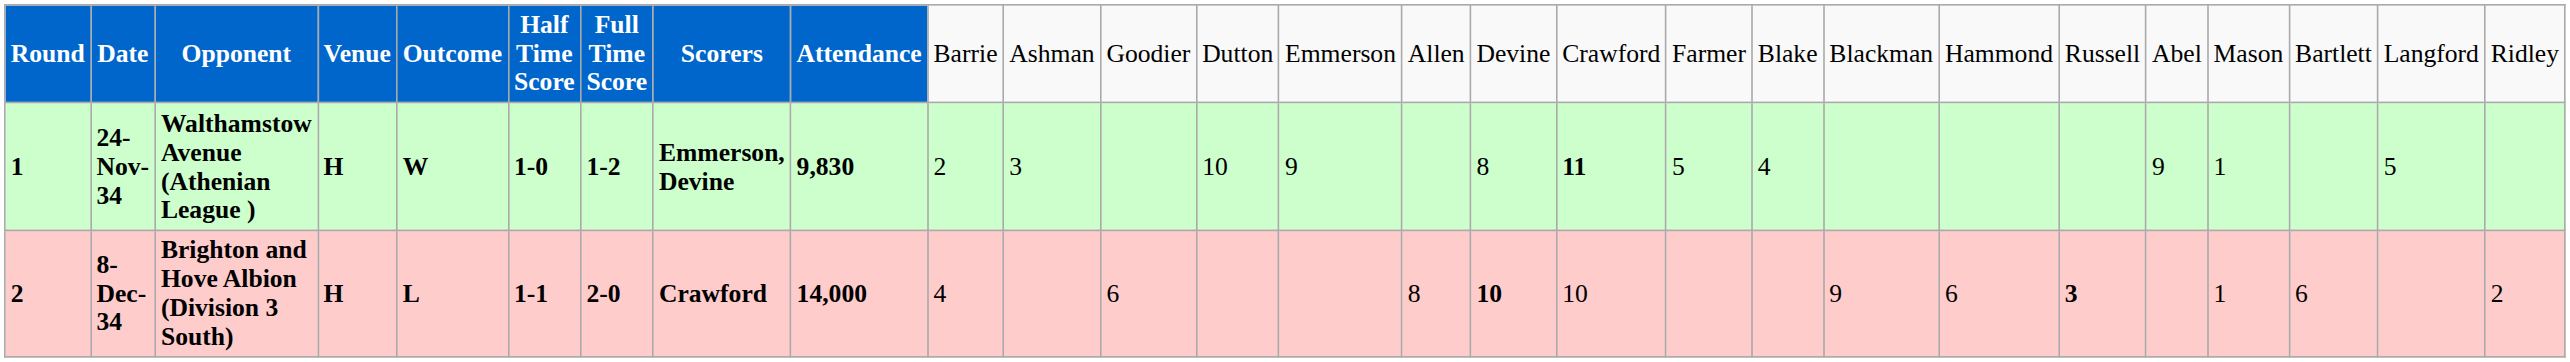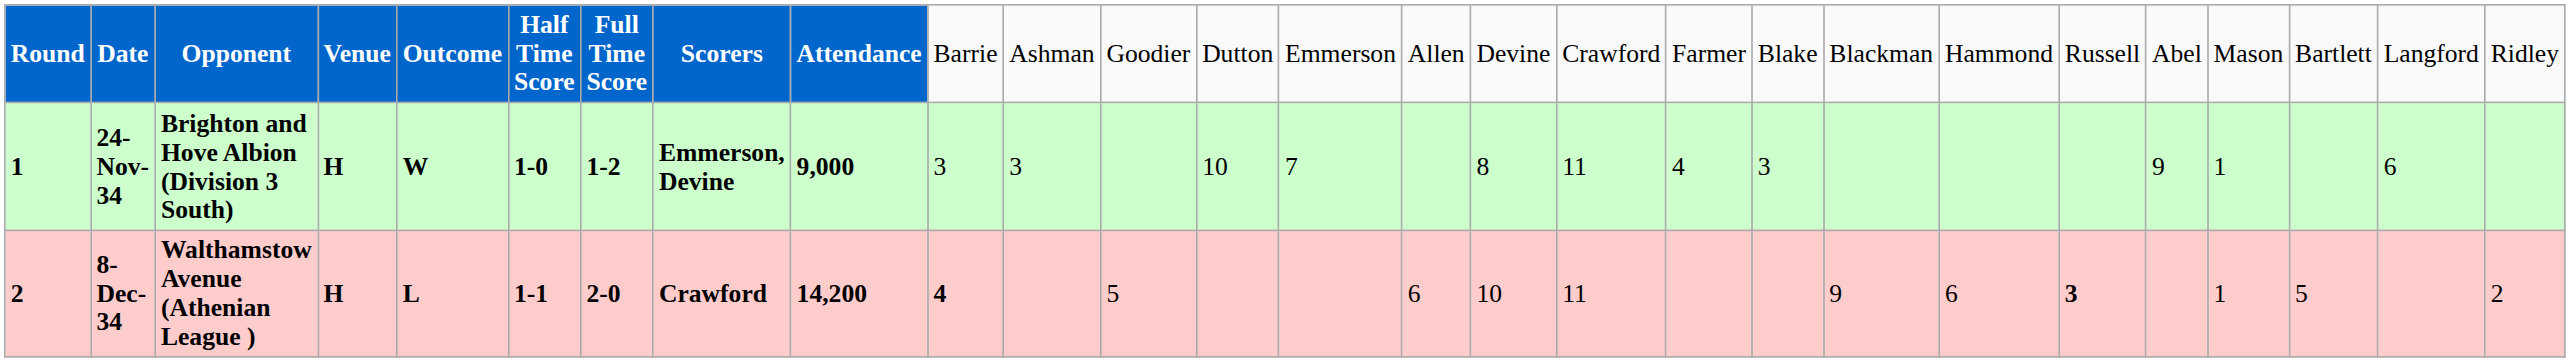24-Nov-34 | column 3: Walthamstow Avenue (Athenian League ) -> Brighton and Hove Albion (Division 3 South)
24-Nov-34 | column 9: 9,830 -> 9,000
24-Nov-34 | column 10: 2 -> 3
24-Nov-34 | column 14: 9 -> 7
24-Nov-34 | column 17: bold -> normal
24-Nov-34 | column 18: 5 -> 4
24-Nov-34 | column 19: 4 -> 3
24-Nov-34 | column 26: 5 -> 6
8-Dec-34 | column 3: Brighton and Hove Albion (Division 3 South) -> Walthamstow Avenue (Athenian League )
8-Dec-34 | column 9: 14,000 -> 14,200
8-Dec-34 | column 10: normal -> bold
8-Dec-34 | column 12: 6 -> 5
8-Dec-34 | column 15: 8 -> 6
8-Dec-34 | column 16: bold -> normal
8-Dec-34 | column 17: 10 -> 11
8-Dec-34 | column 25: 6 -> 5
